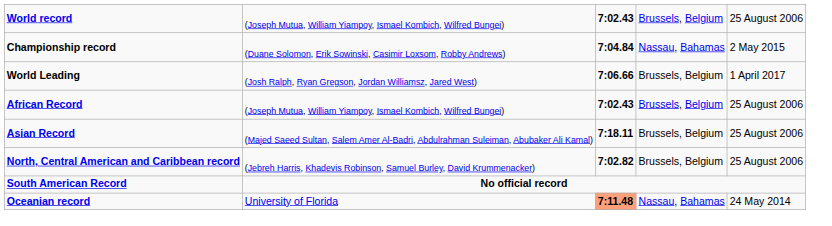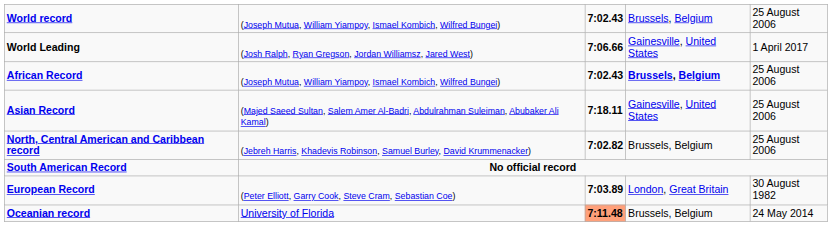- row: Championship record | (Duane Solomon, Erik Sowinski, Casimir Loxsom, Robby Andrews) | 7:04.84 | Nassau, Bahamas | 2 May 2015
World Leading | column 4: Brussels, Belgium -> Gainesville, United States
African Record | column 4: normal -> bold
Asian Record | column 4: Brussels, Belgium -> Gainesville, United States
+ row: European Record | (Peter Elliott, Garry Cook, Steve Cram, Sebastian Coe) | 7:03.89 | London, Great Britain | 30 August 1982
Oceanian record | column 4: Nassau, Bahamas -> Brussels, Belgium
